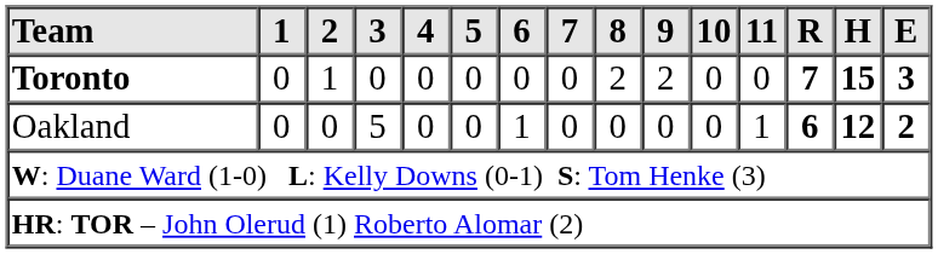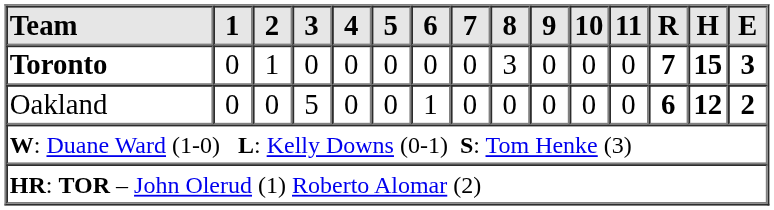Toronto | 8: 2 -> 3
Toronto | 9: 2 -> 0
Oakland | 11: 1 -> 0
